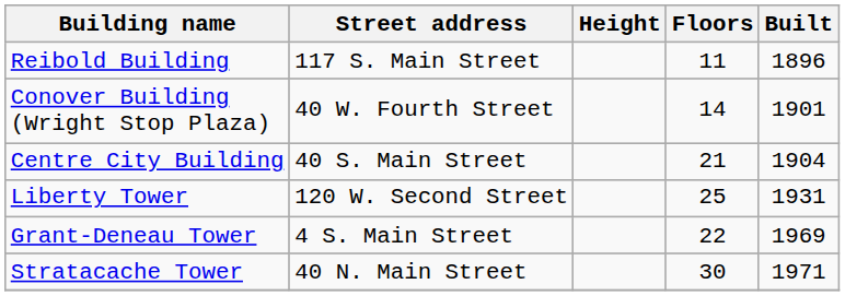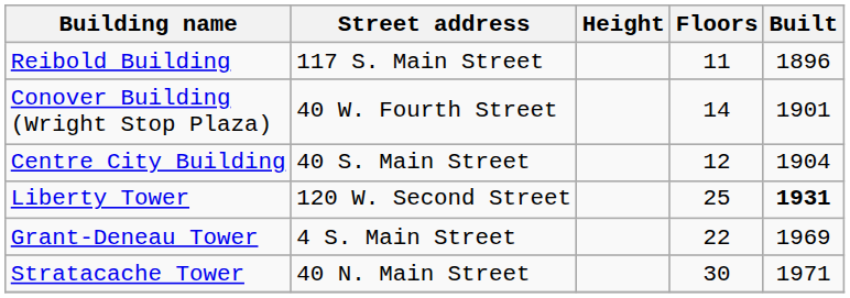Centre City Building | Floors: 21 -> 12
Liberty Tower | Built: normal -> bold
